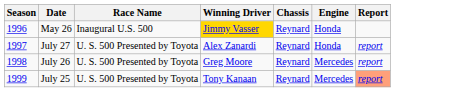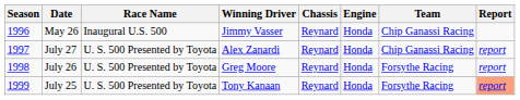+ column: Team | Chip Ganassi Racing | Chip Ganassi Racing | Forsythe Racing | Forsythe Racing
May 26 | Winning Driver: gold background -> no background
July 26 | Engine: Mercedes -> Honda
July 25 | Engine: Mercedes -> Honda
